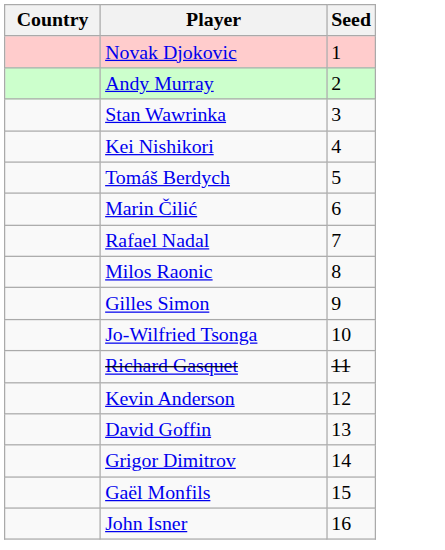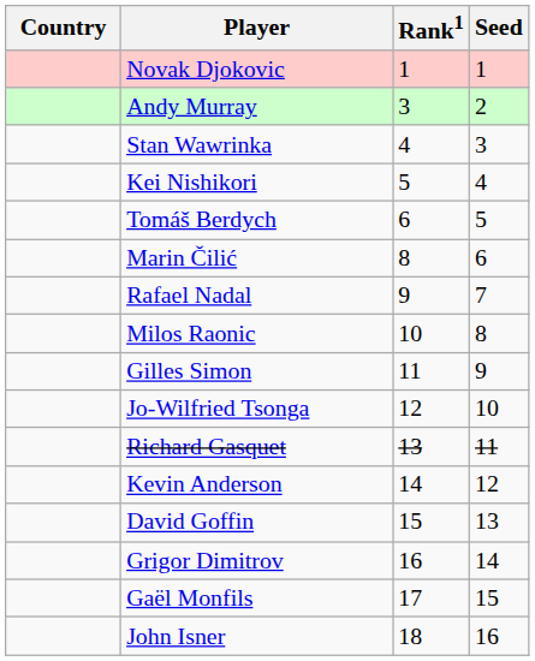+ column: Rank1 | 1 | 3 | 4 | 5 | 6 | 8 | 9 | 10 | 11 | 12 | 13 | 14 | 15 | 16 | 17 | 18
